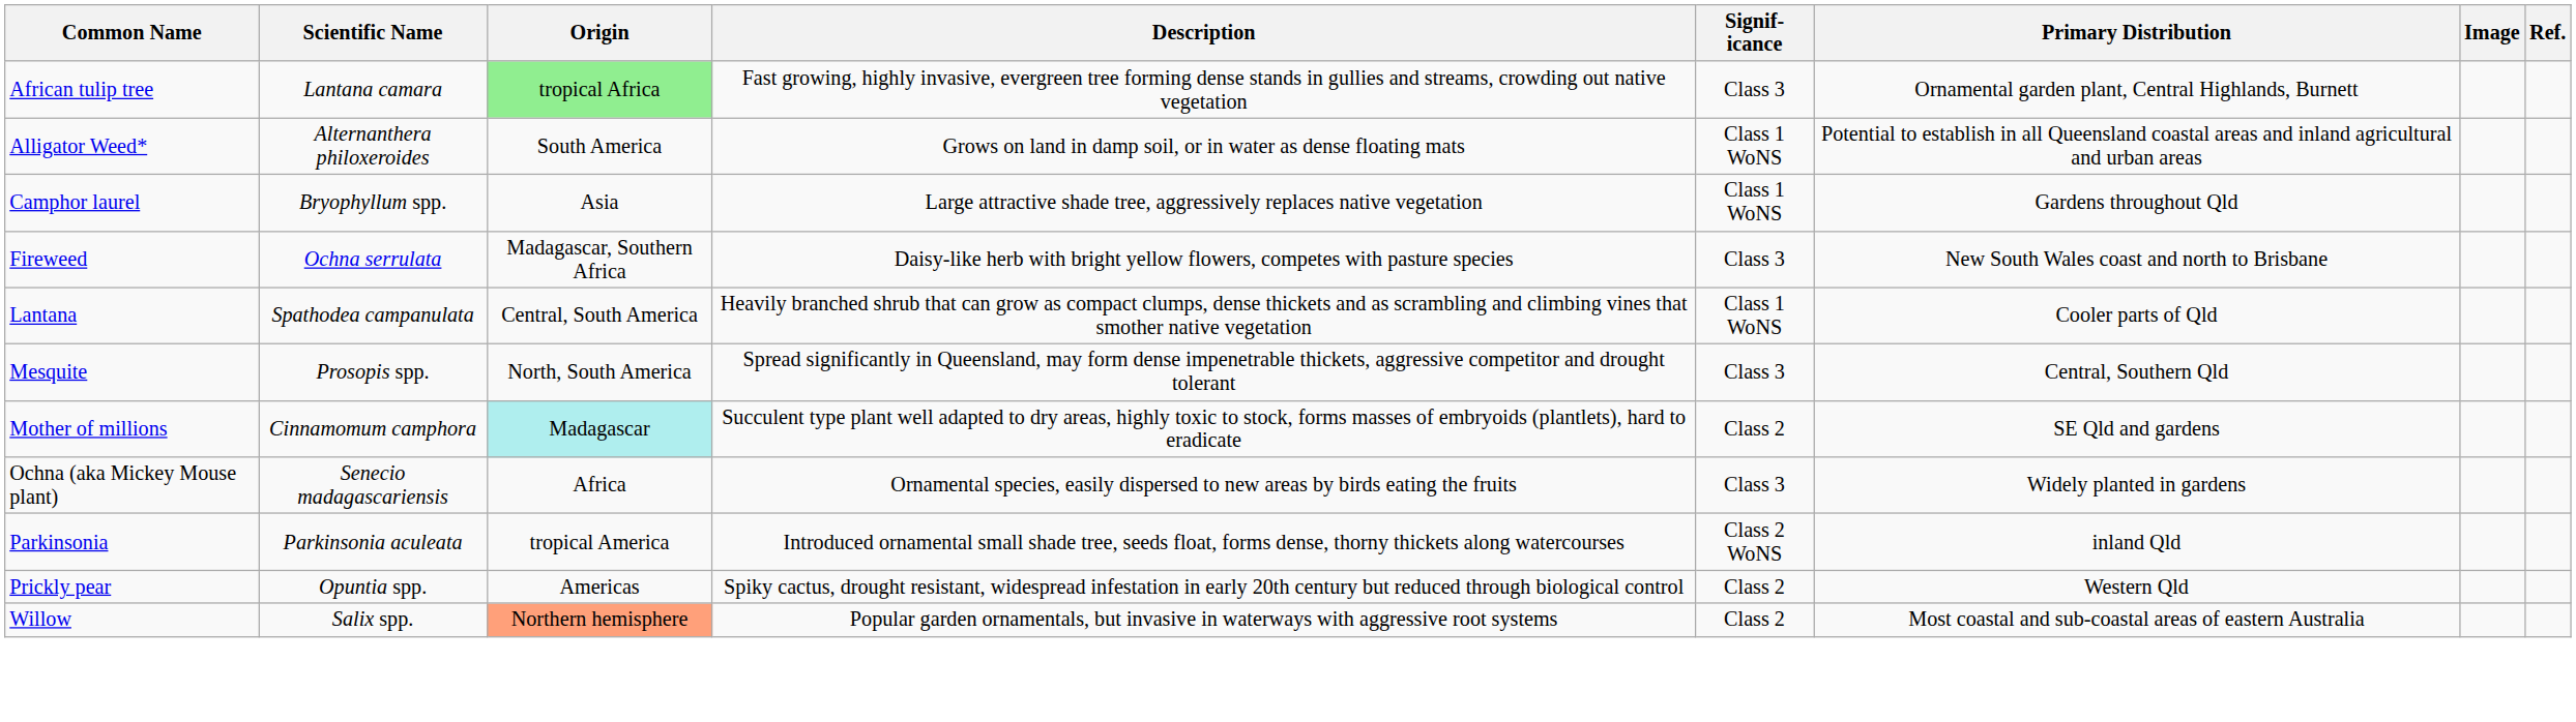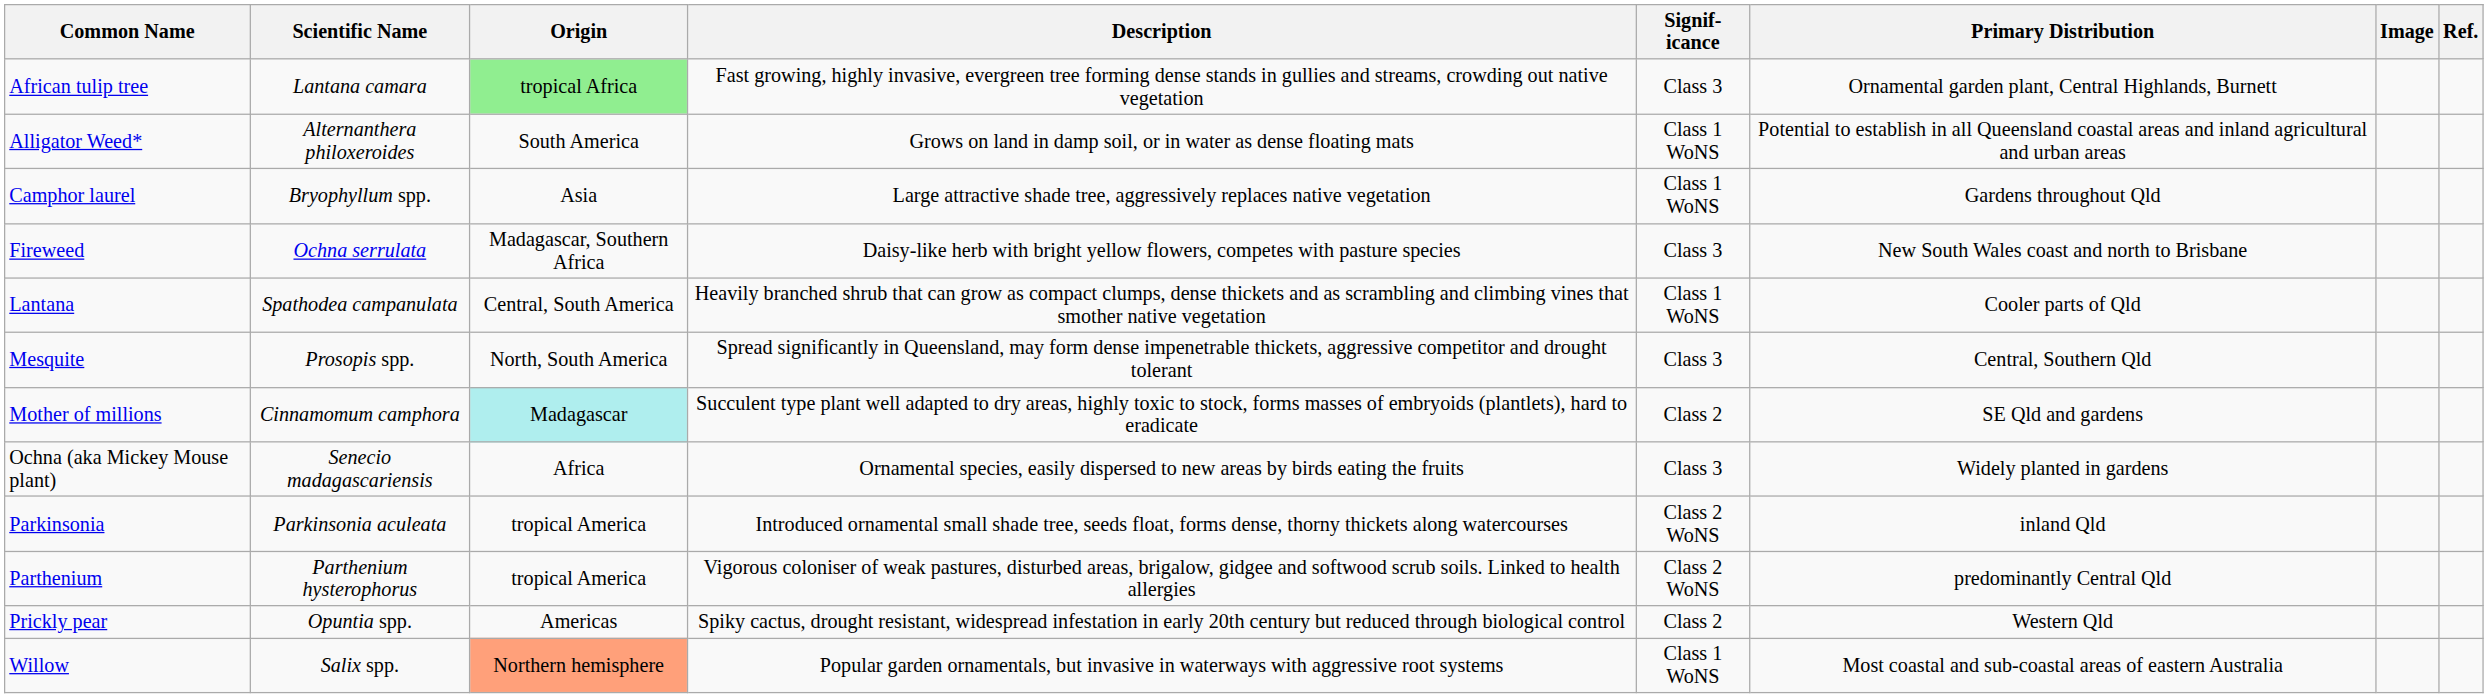+ row: Parthenium | Parthenium hysterophorus | tropical America | Vigorous coloniser of weak pastures, disturbed areas, brigalow, gidgee and softwood scrub soils. Linked to health allergies | Class 2 WoNS | predominantly Central Qld
Willow | Signif- icance: Class 2 -> Class 1 WoNS
